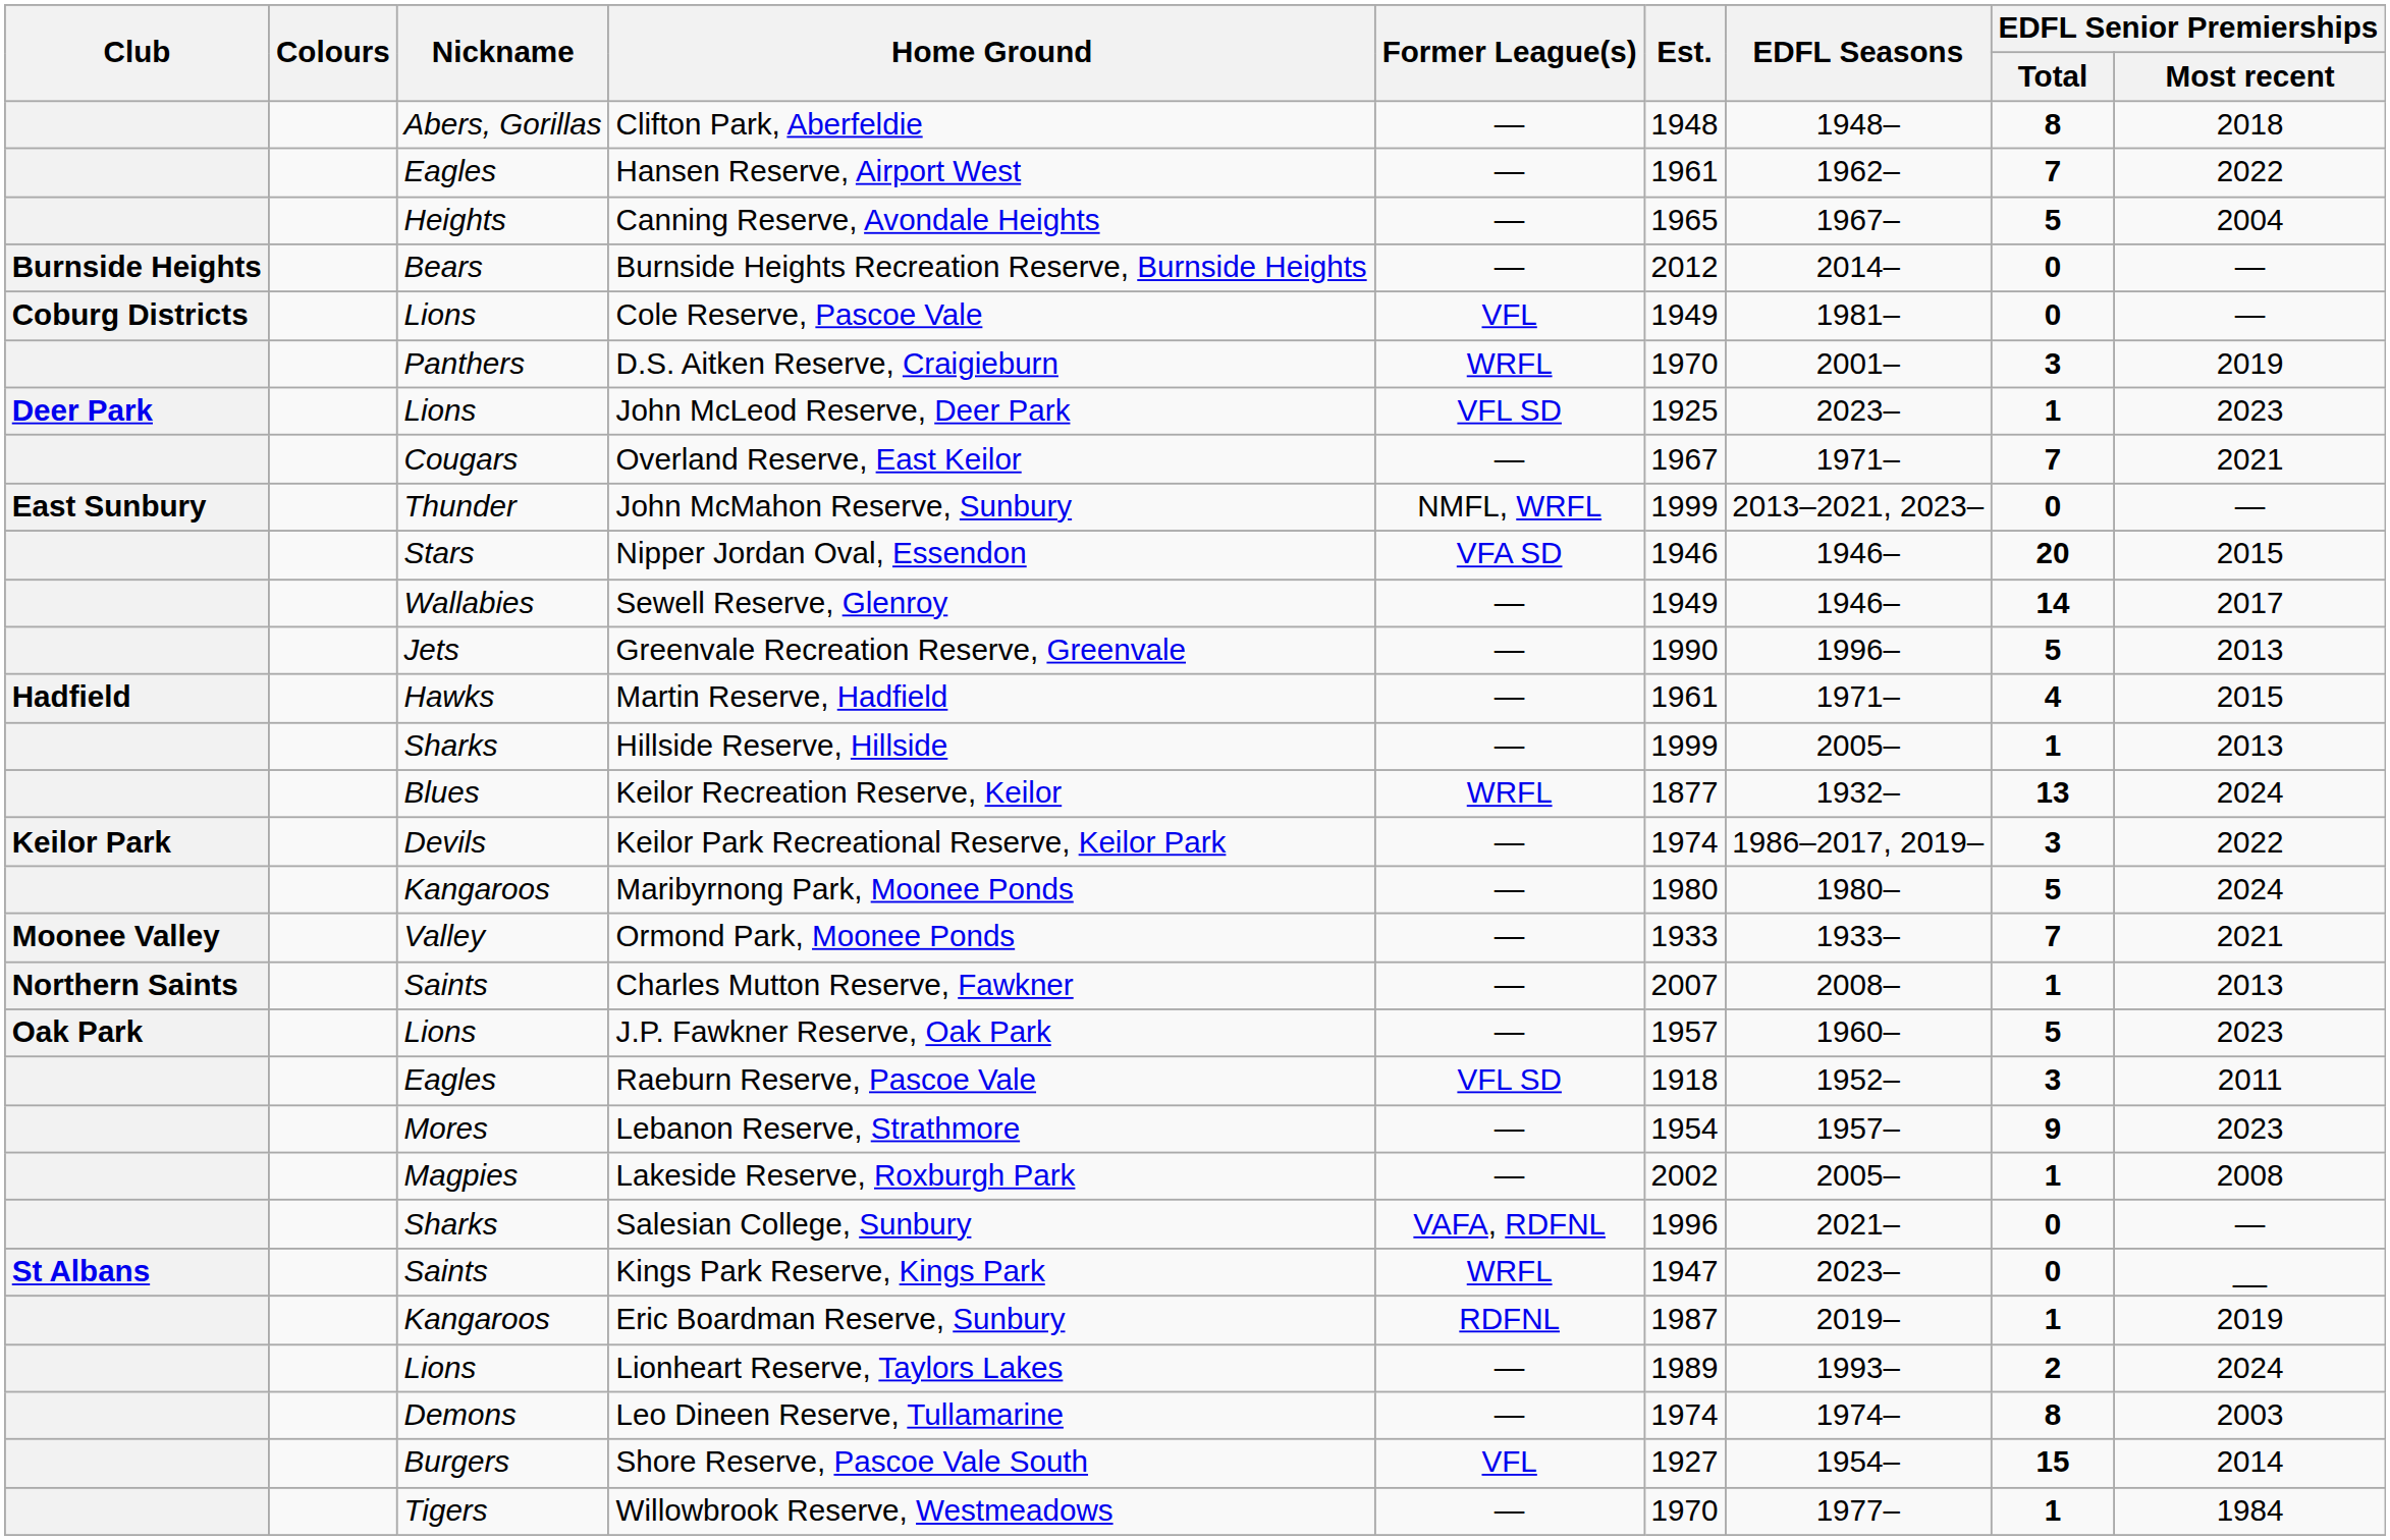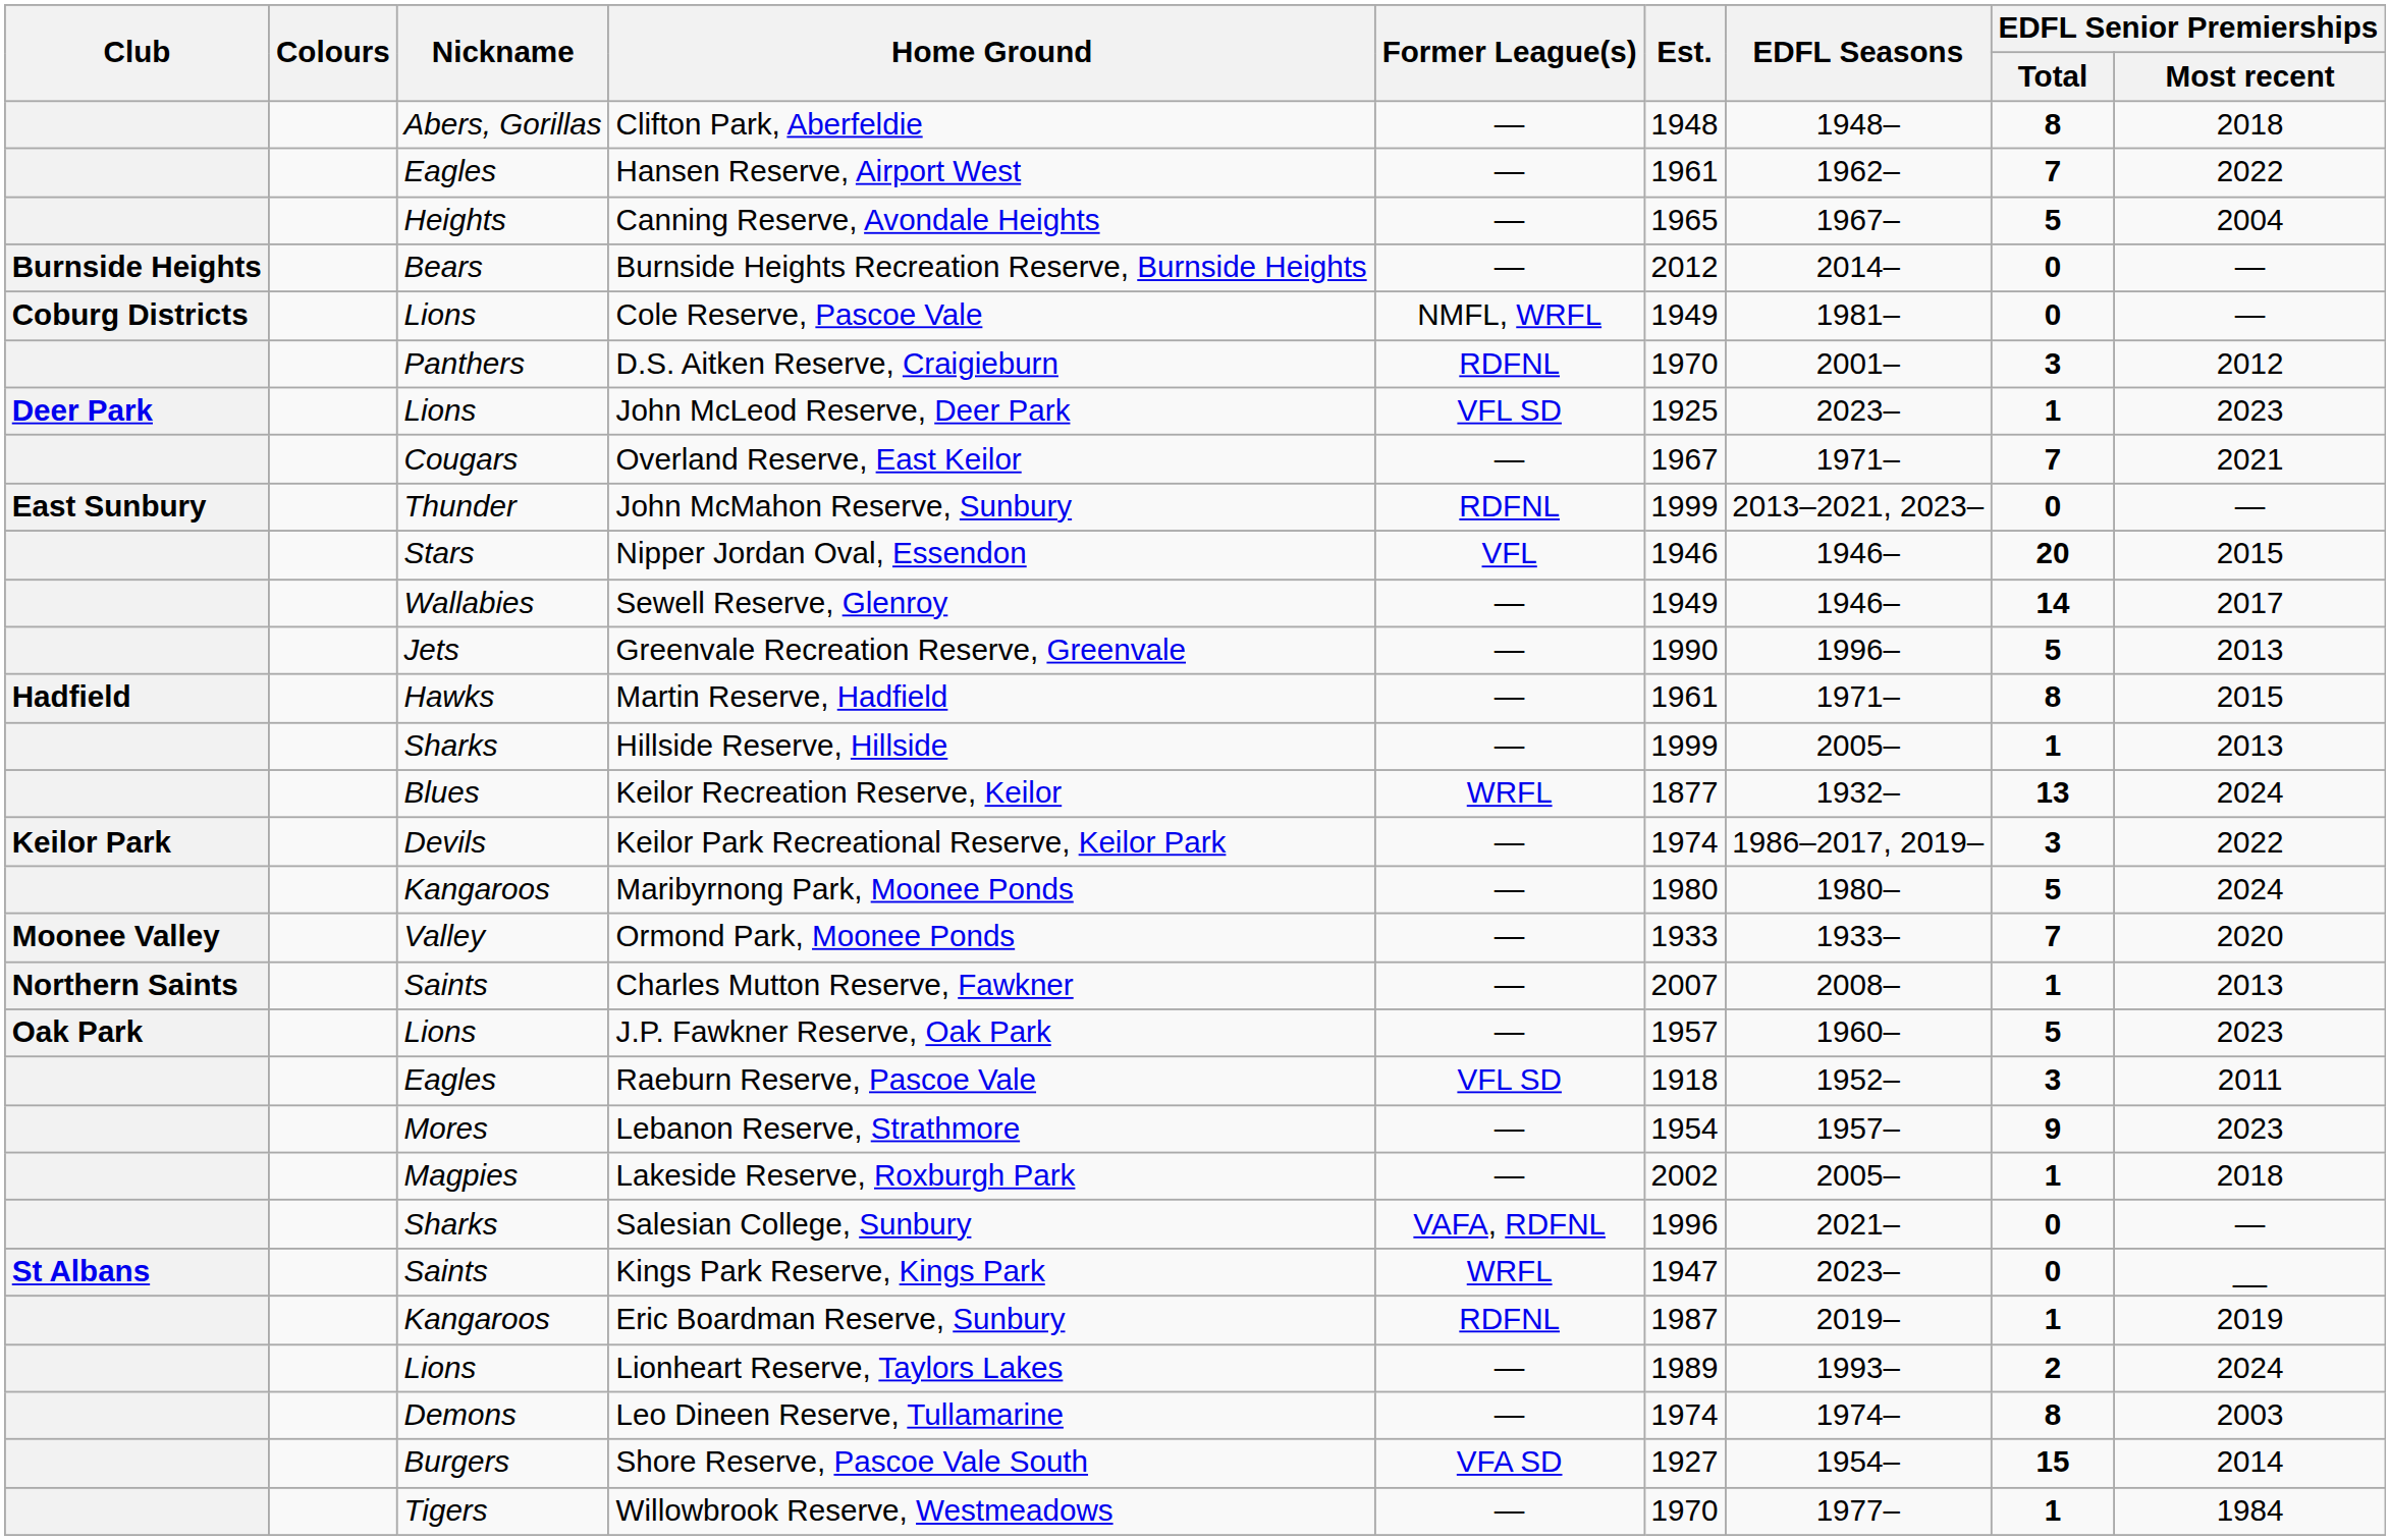Cole Reserve, Pascoe Vale | Former League(s): VFL -> NMFL, WRFL
D.S. Aitken Reserve, Craigieburn | Former League(s): WRFL -> RDFNL
D.S. Aitken Reserve, Craigieburn | EDFL Senior Premierships / Most recent: 2019 -> 2012
John McMahon Reserve, Sunbury | Former League(s): NMFL, WRFL -> RDFNL
Nipper Jordan Oval, Essendon | Former League(s): VFA SD -> VFL
Martin Reserve, Hadfield | EDFL Senior Premierships / Total: 4 -> 8
Ormond Park, Moonee Ponds | EDFL Senior Premierships / Most recent: 2021 -> 2020
Lakeside Reserve, Roxburgh Park | EDFL Senior Premierships / Most recent: 2008 -> 2018
Shore Reserve, Pascoe Vale South | Former League(s): VFL -> VFA SD
